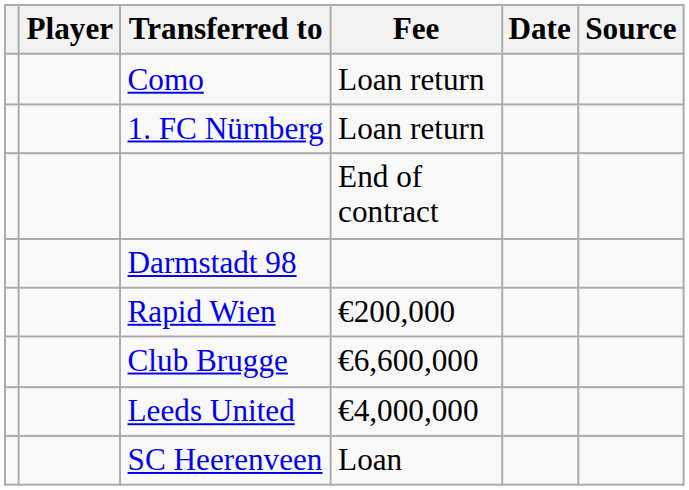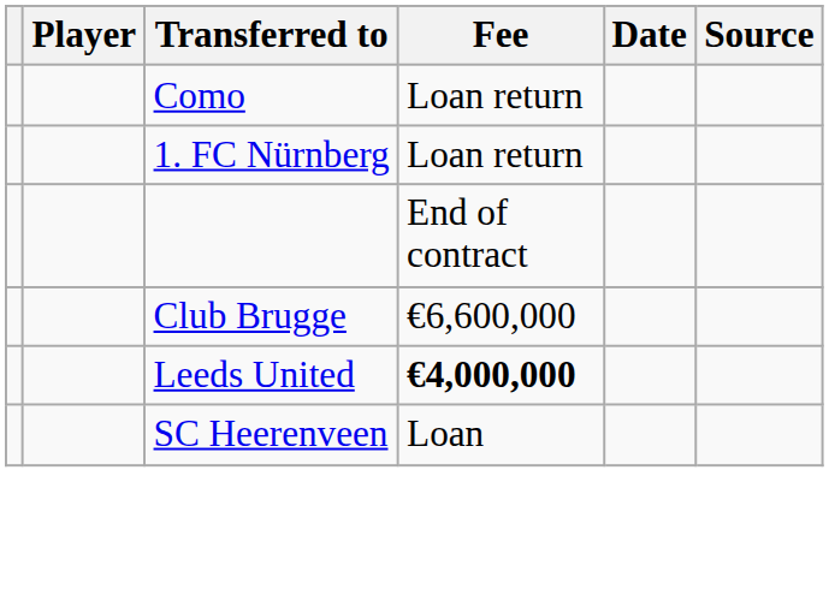- row: Darmstadt 98
- row: Rapid Wien | €200,000
Leeds United | Fee: normal -> bold
